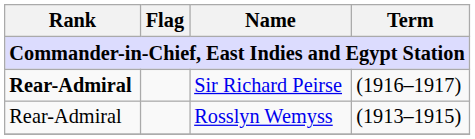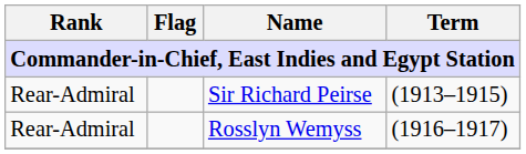Sir Richard Peirse | Rank: bold -> normal
Sir Richard Peirse | Term: (1916–1917) -> (1913–1915)
Rosslyn Wemyss | Term: (1913–1915) -> (1916–1917)
